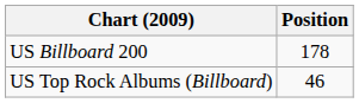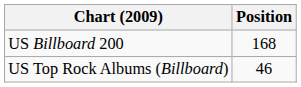US Billboard 200 | Position: 178 -> 168
